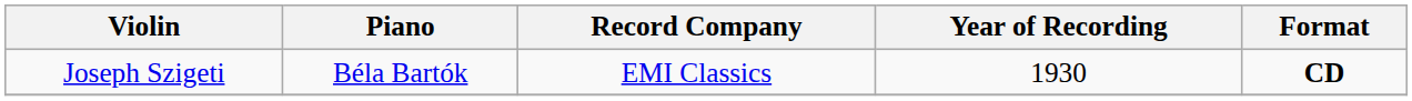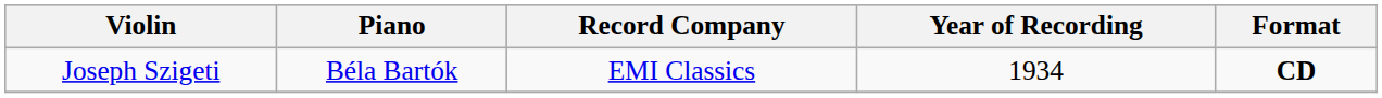Joseph Szigeti | Year of Recording: 1930 -> 1934
